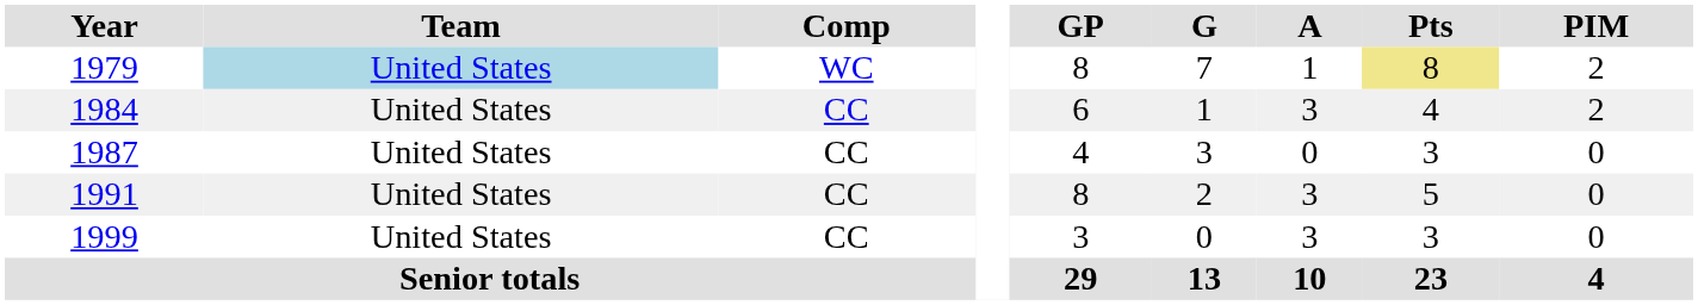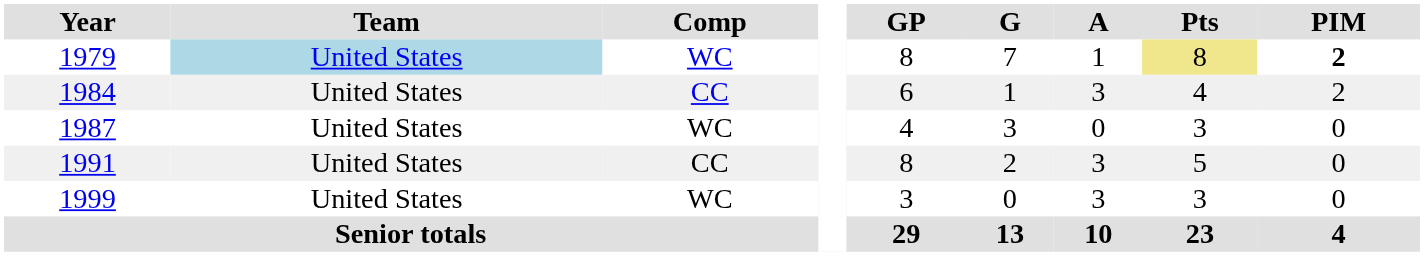1979 | PIM: normal -> bold
1987 | Comp: CC -> WC
1999 | Comp: CC -> WC
